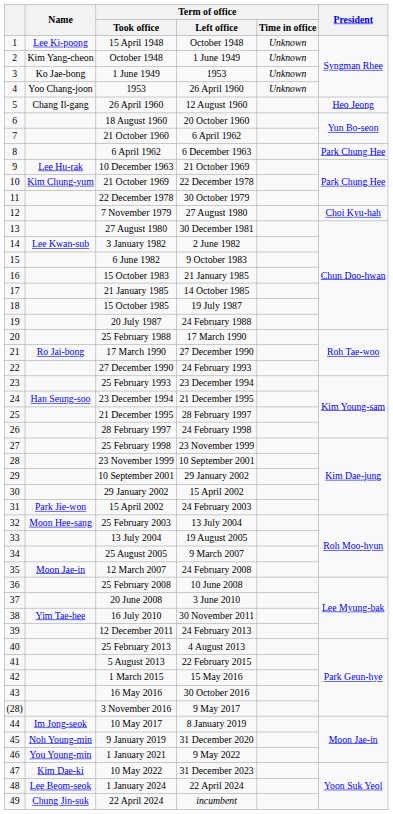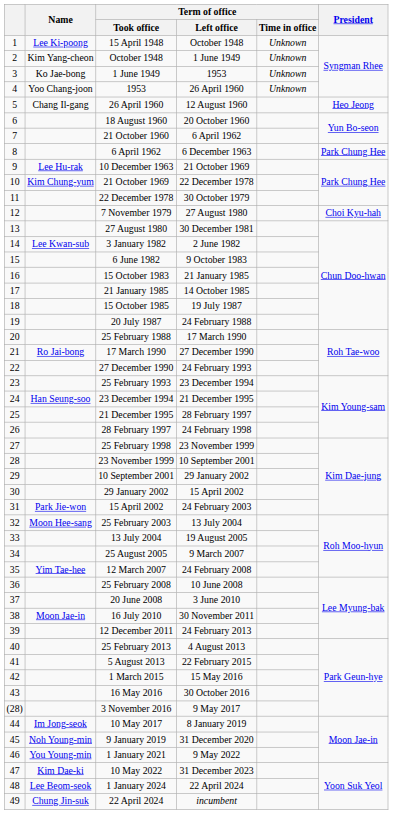12 March 2007 | Name: Moon Jae-in -> Yim Tae-hee
16 July 2010 | Name: Yim Tae-hee -> Moon Jae-in
